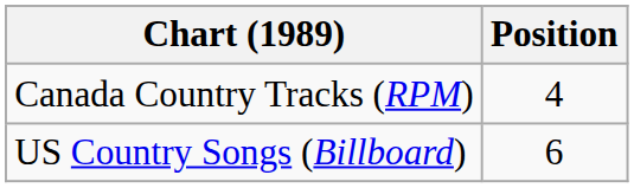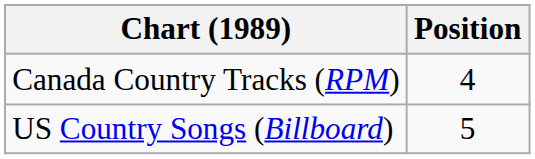US Country Songs (Billboard) | Position: 6 -> 5
